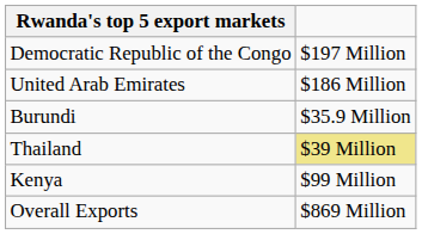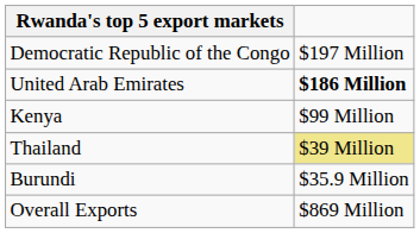United Arab Emirates | column 2: normal -> bold
rows swapped: Kenya <-> Burundi
